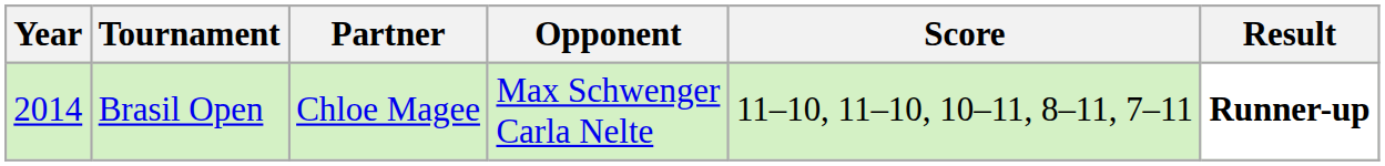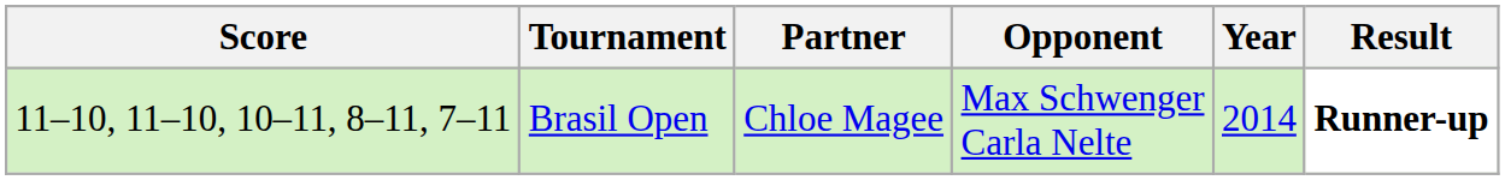columns swapped: Year <-> Score
